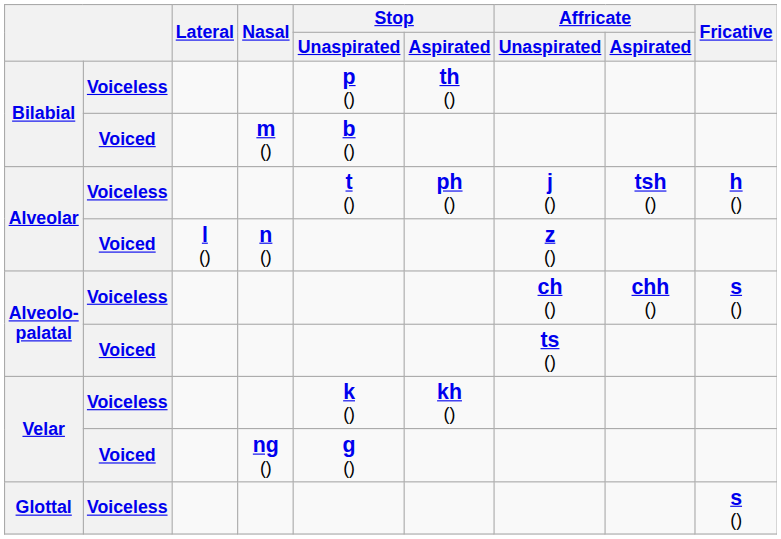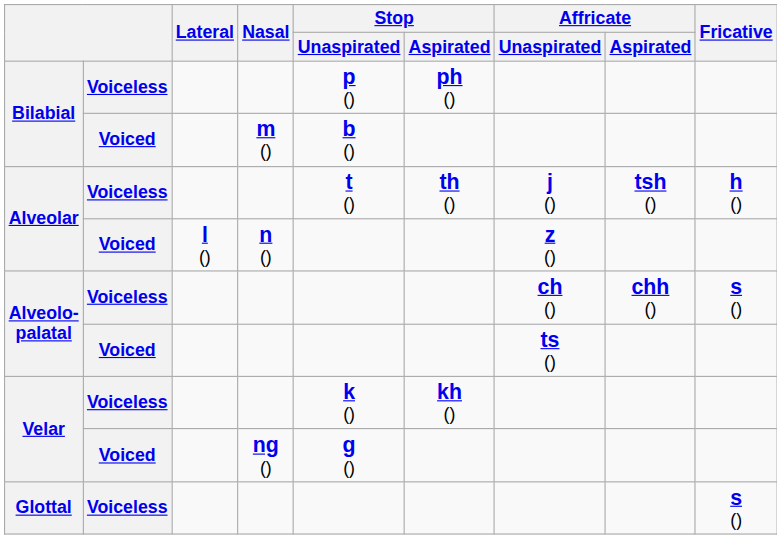Bilabial / Voiceless | Stop / Aspirated: th () -> ph ()
Alveolar / Voiceless | Stop / Aspirated: ph () -> th ()
